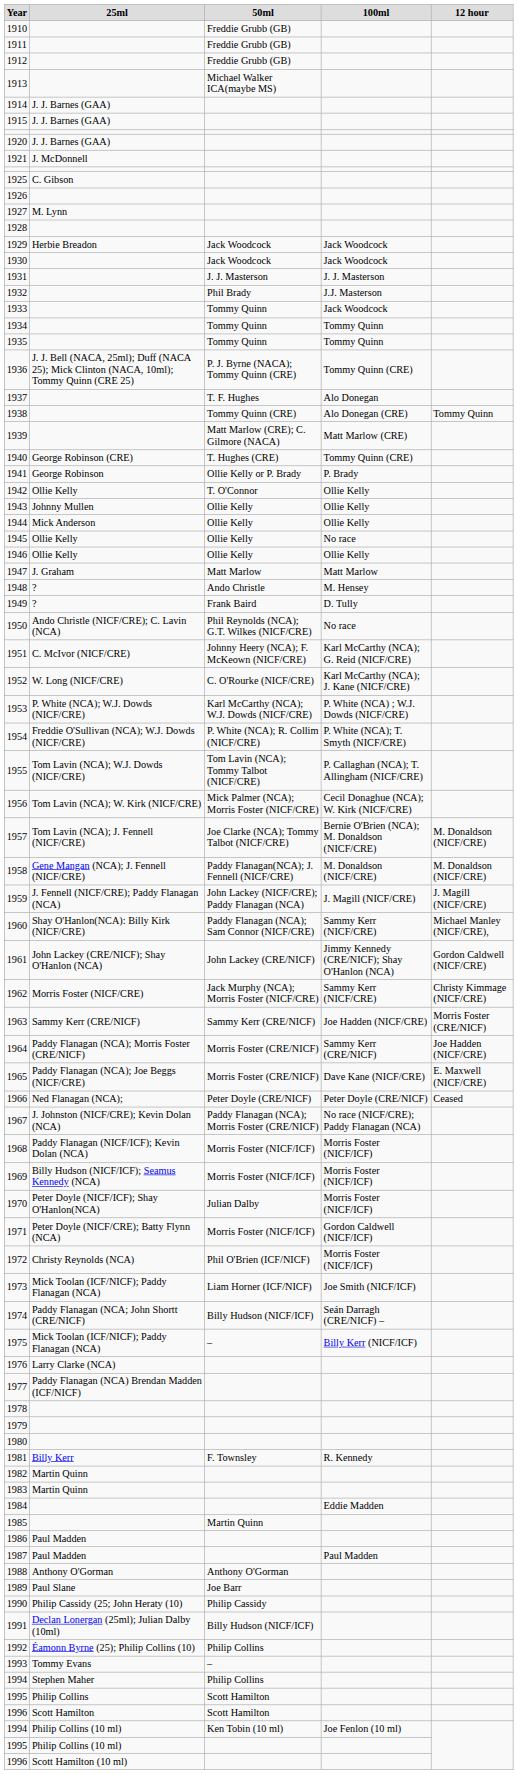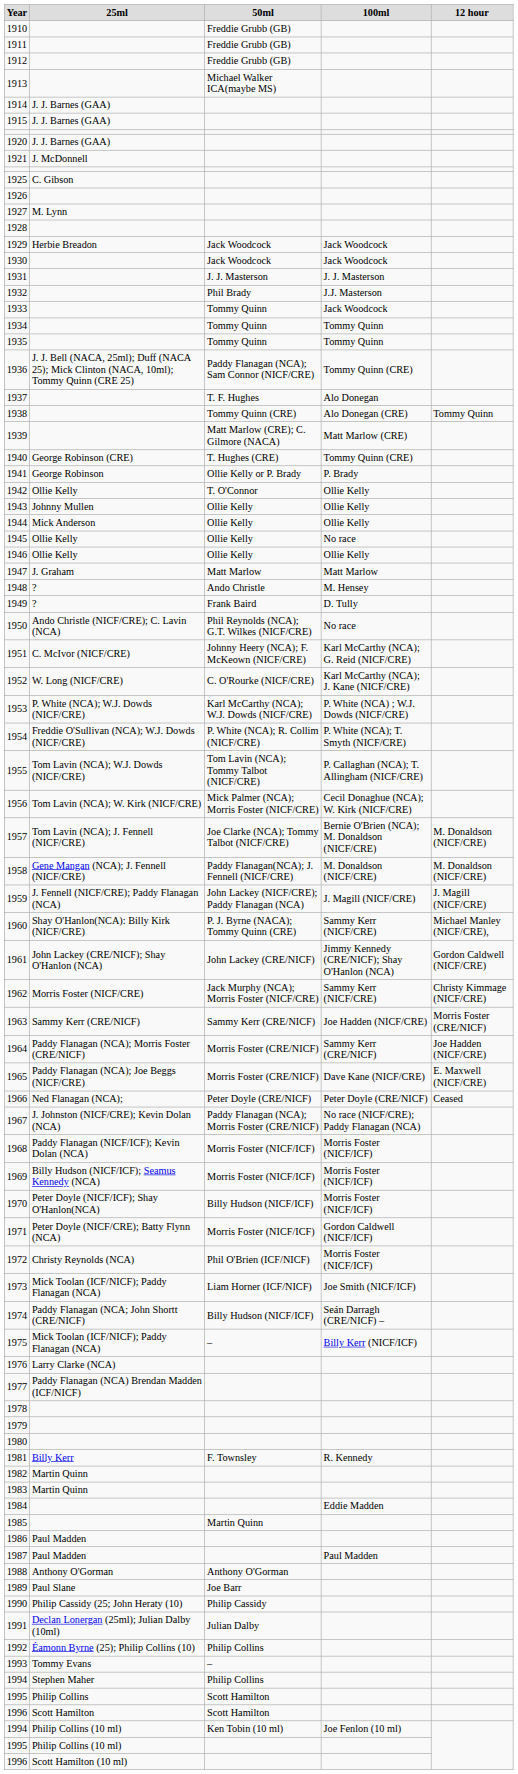1936 | 50ml: P. J. Byrne (NACA); Tommy Quinn (CRE) -> Paddy Flanagan (NCA); Sam Connor (NICF/CRE)
1960 | 50ml: Paddy Flanagan (NCA); Sam Connor (NICF/CRE) -> P. J. Byrne (NACA); Tommy Quinn (CRE)
1970 | 50ml: Julian Dalby -> Billy Hudson (NICF/ICF)
1991 | 50ml: Billy Hudson (NICF/ICF) -> Julian Dalby
